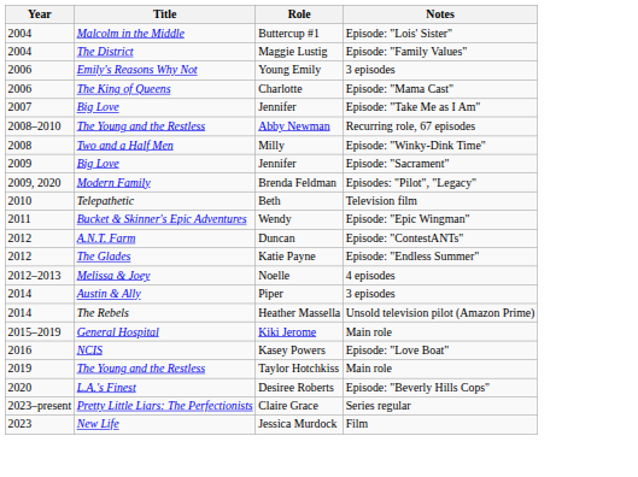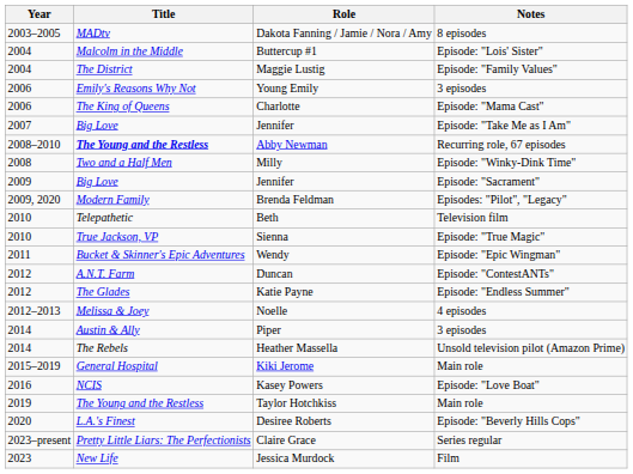+ row: 2003–2005 | MADtv | Dakota Fanning / Jamie / Nora / Amy | 8 episodes
Abby Newman | Title: normal -> bold
+ row: 2010 | True Jackson, VP | Sienna | Episode: "True Magic"
